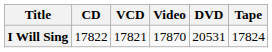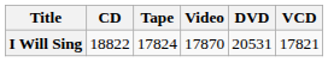columns swapped: Tape <-> VCD
I Will Sing | CD: 17822 -> 18822
